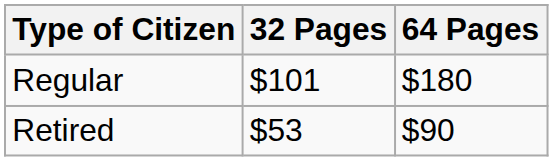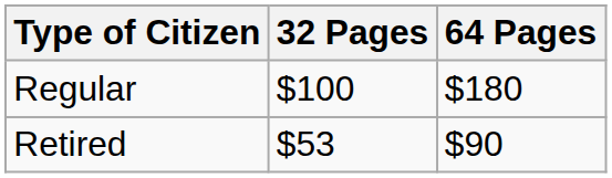Regular | 32 Pages: $101 -> $100
